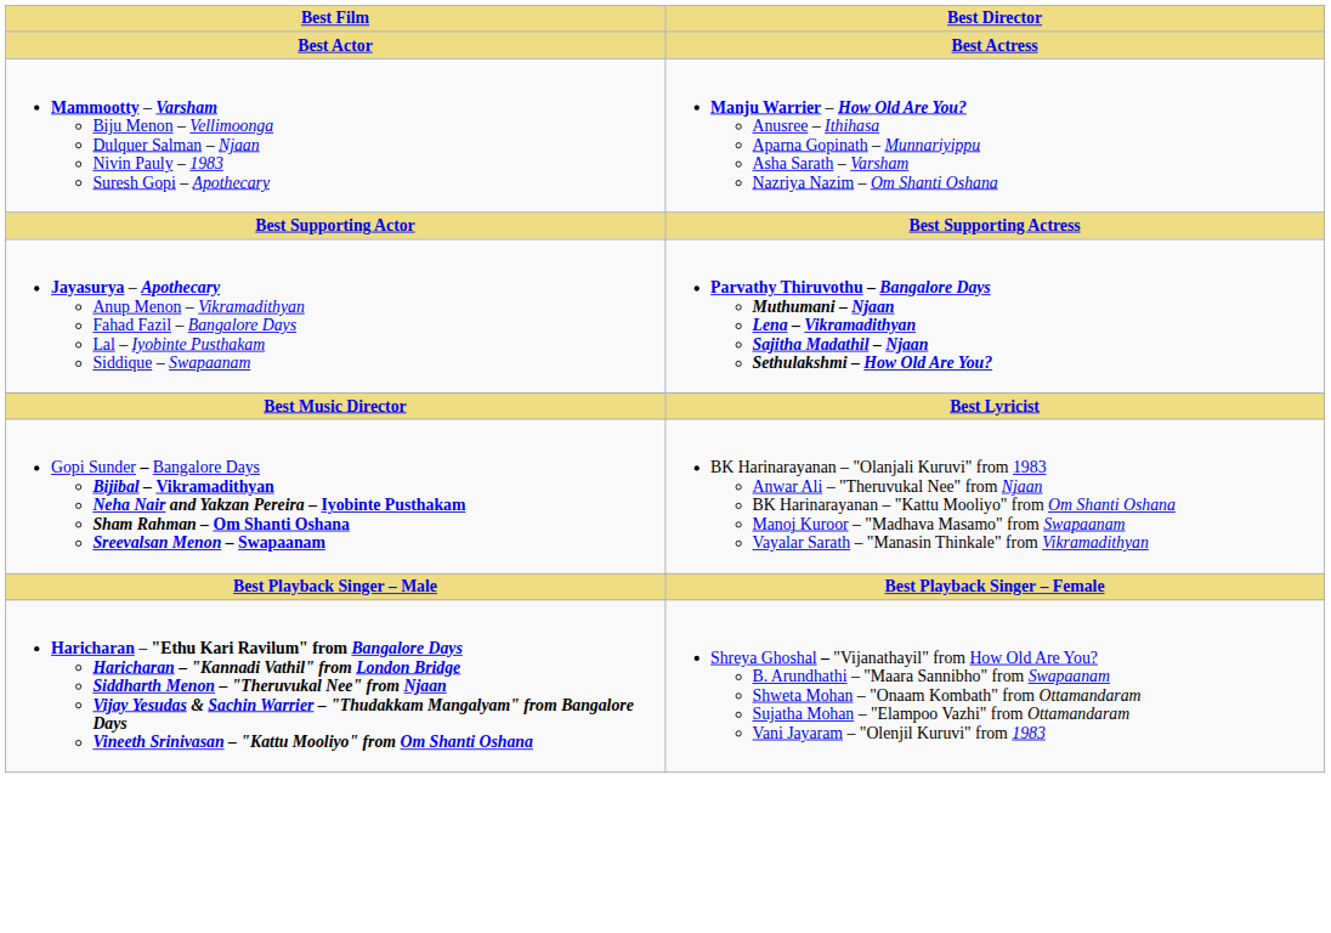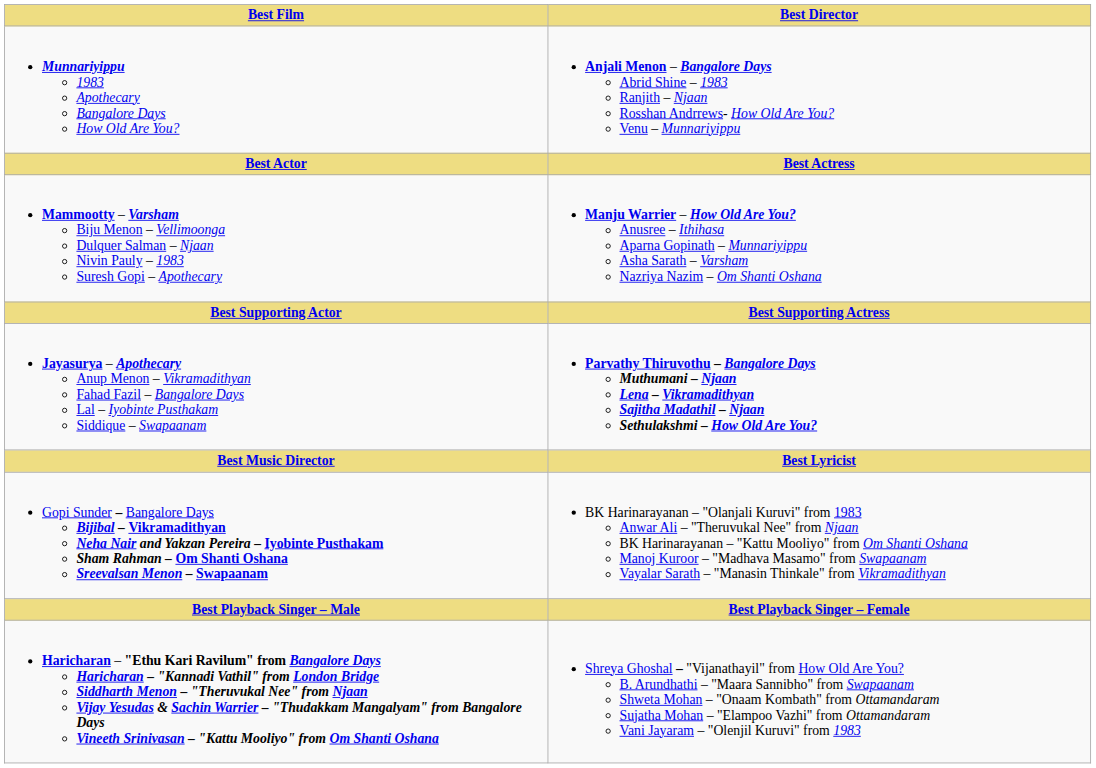+ row: Munnariyippu 1983 Apothecary Bangalore Days How Old Are You? | Anjali Menon – Bangalore Days Abrid Shine – 1983 Ranjith – Njaan Rosshan Andrrews- How Old Are You? Venu – Munnariyippu
